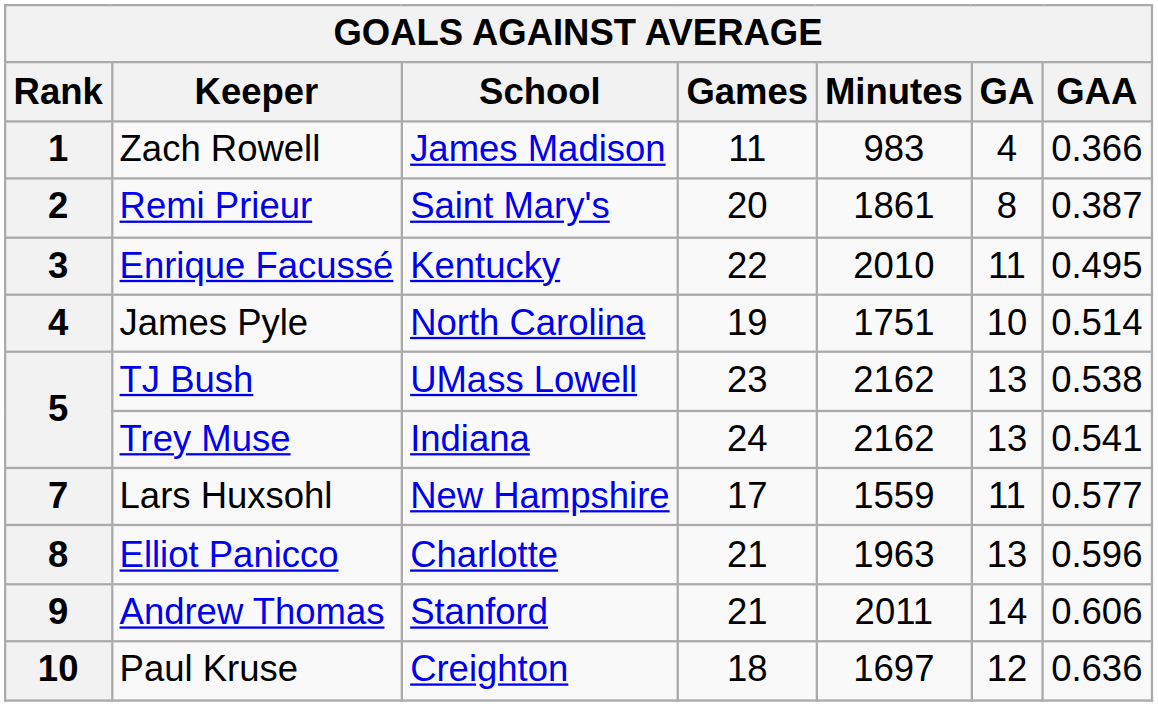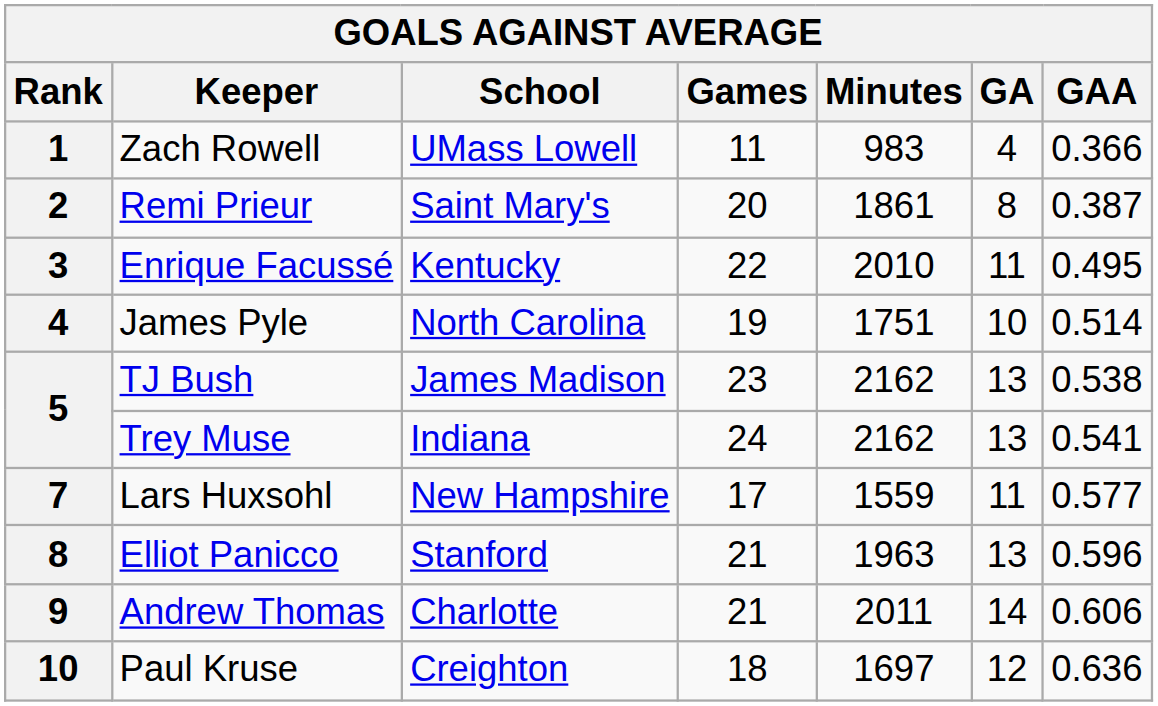Zach Rowell | School: James Madison -> UMass Lowell
TJ Bush | School: UMass Lowell -> James Madison
Elliot Panicco | School: Charlotte -> Stanford
Andrew Thomas | School: Stanford -> Charlotte
